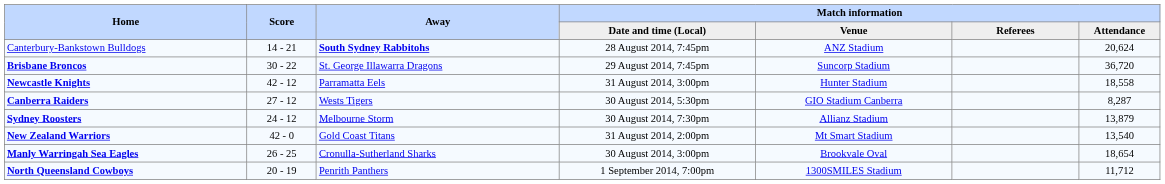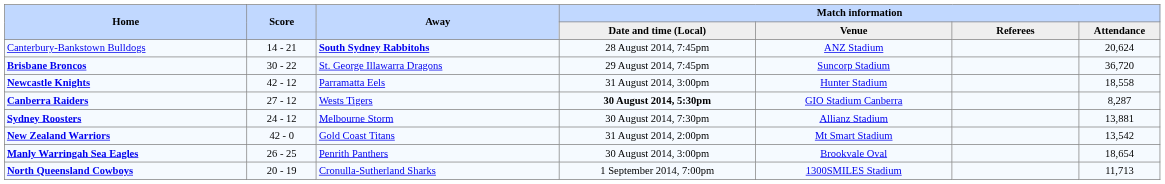Canberra Raiders | Match information / Date and time (Local): normal -> bold
Sydney Roosters | Match information / Attendance: 13,879 -> 13,881
New Zealand Warriors | Match information / Attendance: 13,540 -> 13,542
Manly Warringah Sea Eagles | Away: Cronulla-Sutherland Sharks -> Penrith Panthers
North Queensland Cowboys | Away: Penrith Panthers -> Cronulla-Sutherland Sharks
North Queensland Cowboys | Match information / Attendance: 11,712 -> 11,713
